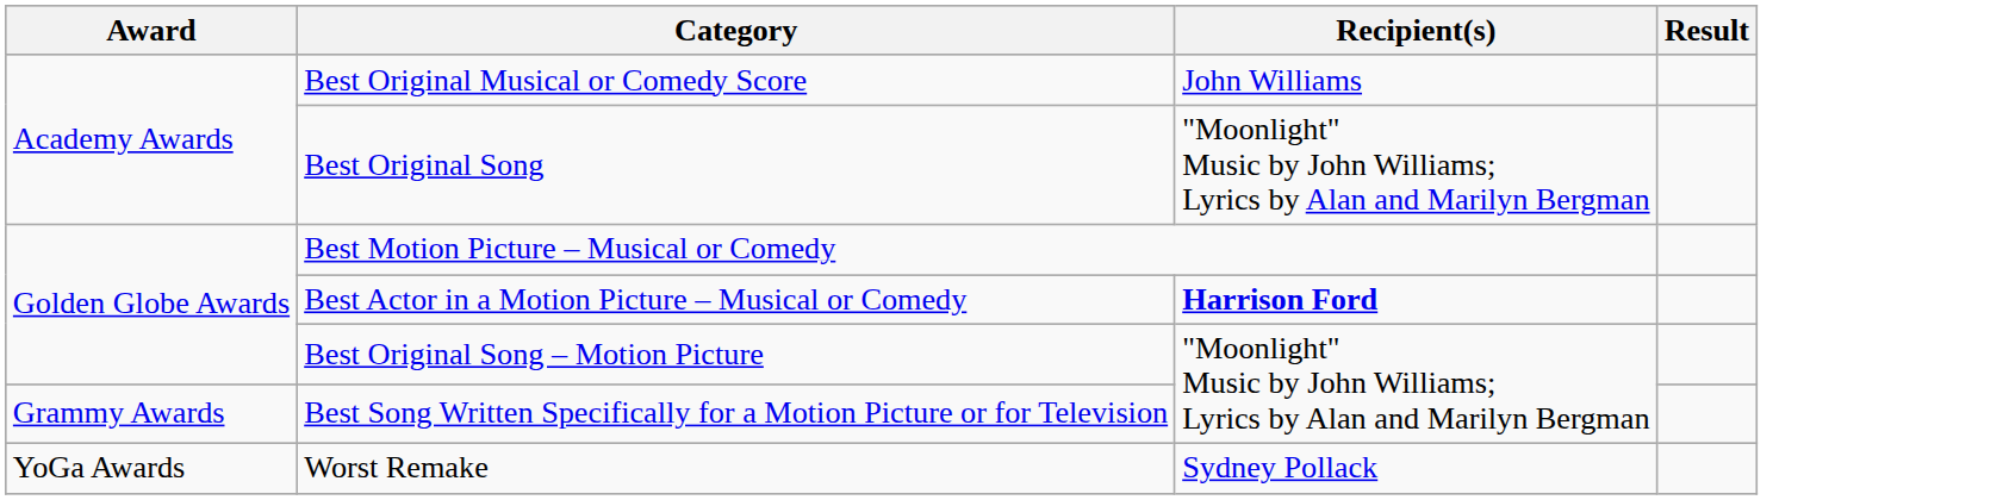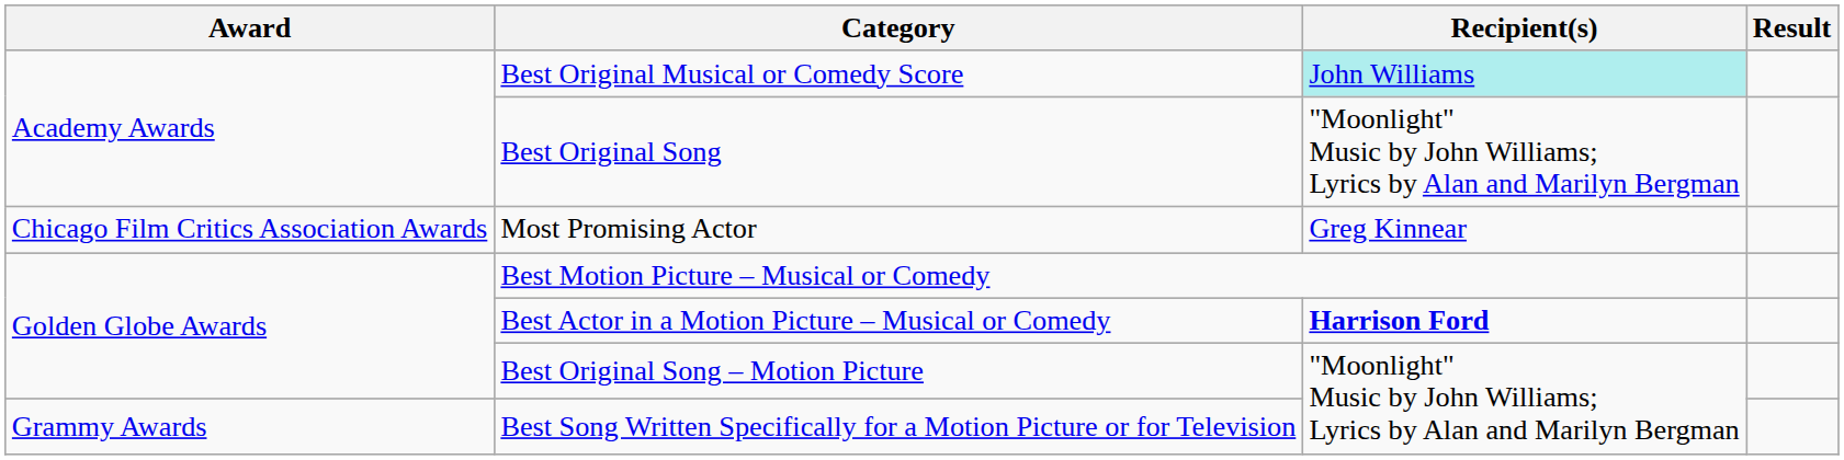Best Original Musical or Comedy Score | Recipient(s): no background -> paleturquoise background
+ row: Chicago Film Critics Association Awards | Most Promising Actor | Greg Kinnear
- row: YoGa Awards | Worst Remake | Sydney Pollack
